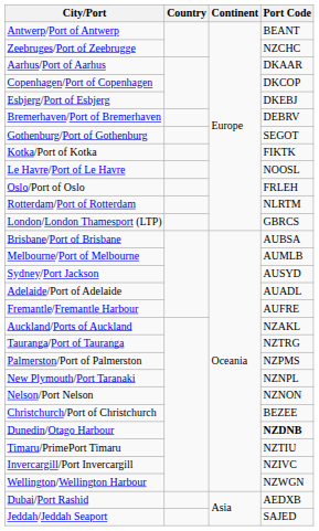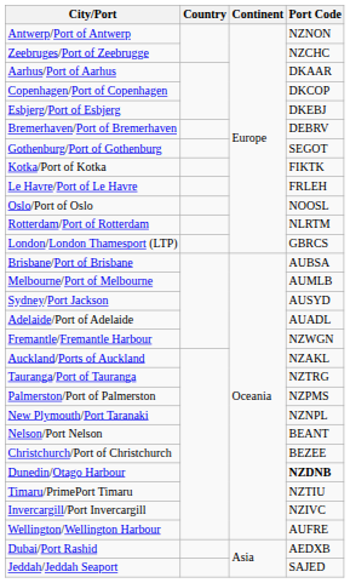Antwerp/Port of Antwerp | Port Code: BEANT -> NZNON
Le Havre/Port of Le Havre | Port Code: NOOSL -> FRLEH
Oslo/Port of Oslo | Port Code: FRLEH -> NOOSL
Fremantle/Fremantle Harbour | Port Code: AUFRE -> NZWGN
Nelson/Port Nelson | Port Code: NZNON -> BEANT
Wellington/Wellington Harbour | Port Code: NZWGN -> AUFRE
